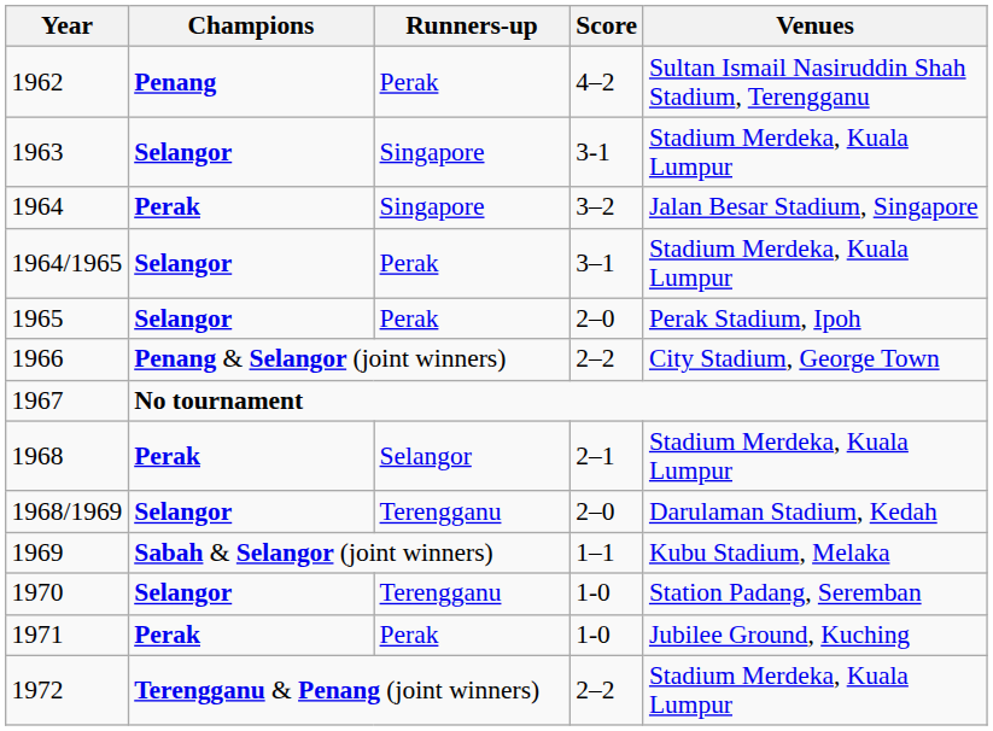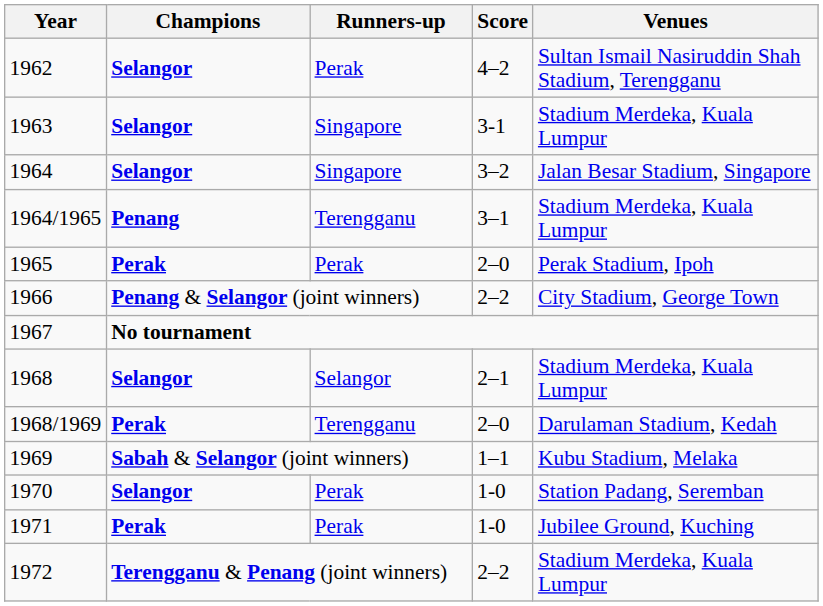1962 | Champions: Penang -> Selangor
1964 | Champions: Perak -> Selangor
1964/1965 | Champions: Selangor -> Penang
1964/1965 | Runners-up: Perak -> Terengganu
1965 | Champions: Selangor -> Perak
1968 | Champions: Perak -> Selangor
1968/1969 | Champions: Selangor -> Perak
1970 | Runners-up: Terengganu -> Perak
